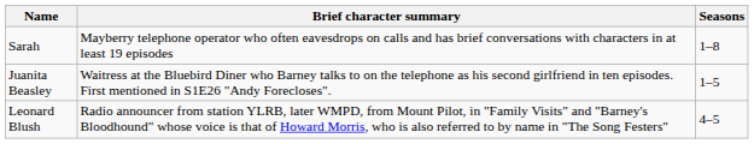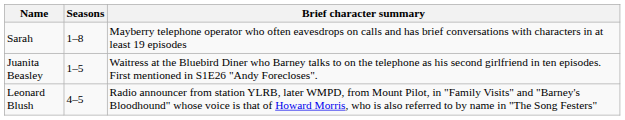columns swapped: Seasons <-> Brief character summary
